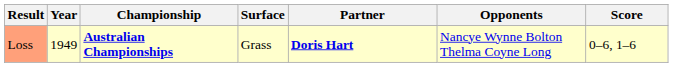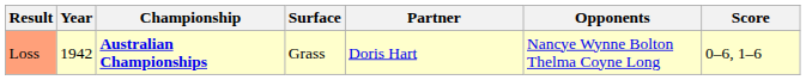Loss | Year: 1949 -> 1942
Loss | Partner: bold -> normal
